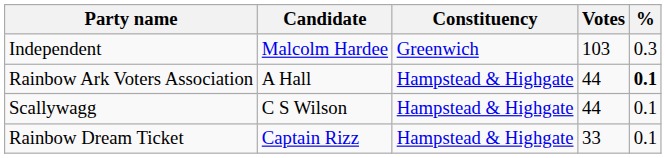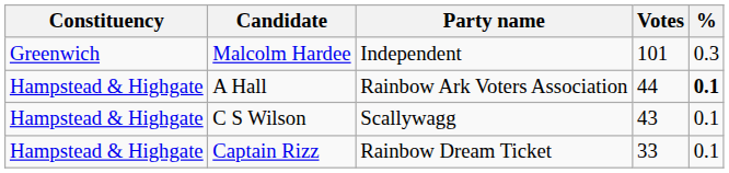columns swapped: Constituency <-> Party name
Malcolm Hardee | Votes: 103 -> 101
C S Wilson | Votes: 44 -> 43
